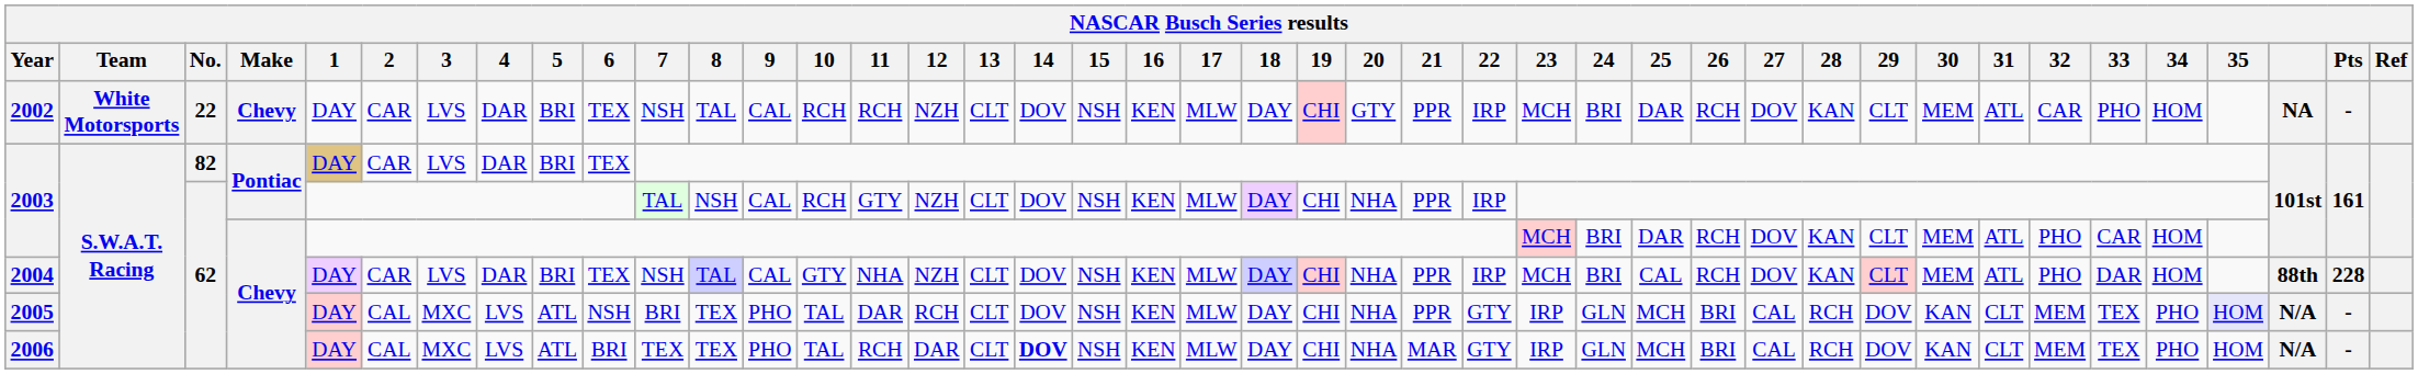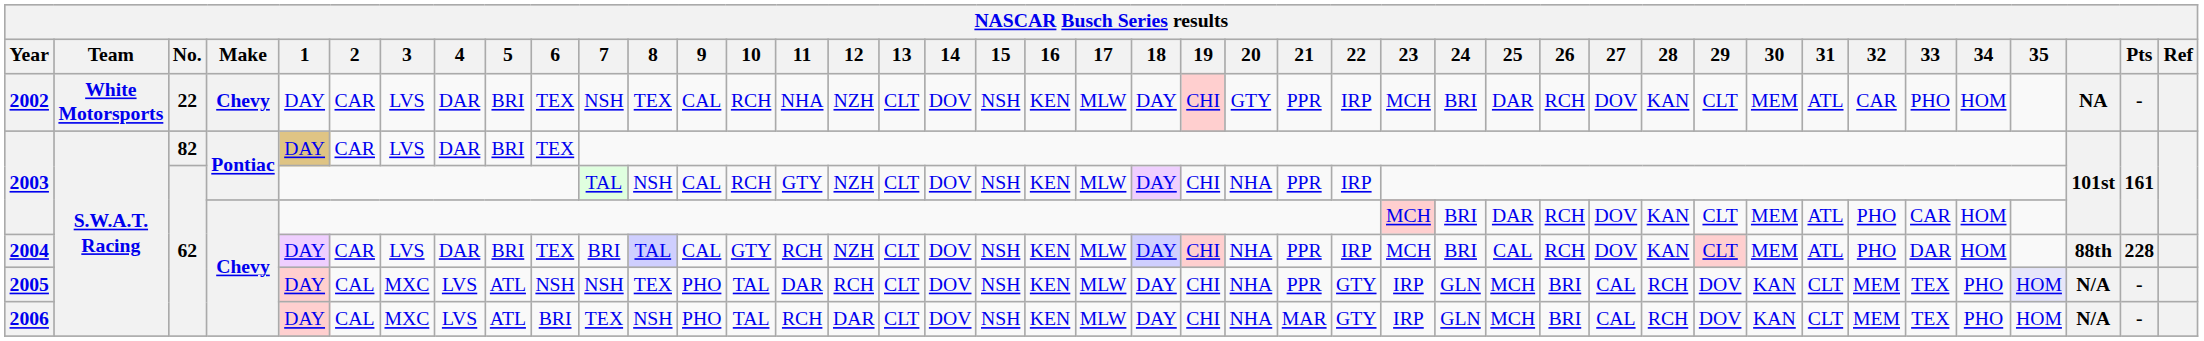2002 | 8: TAL -> TEX
2002 | 11: RCH -> NHA
2004 | 7: NSH -> BRI
2004 | 11: NHA -> RCH
2005 | 7: BRI -> NSH
2006 | 8: TEX -> NSH
2006 | 14: bold -> normal
